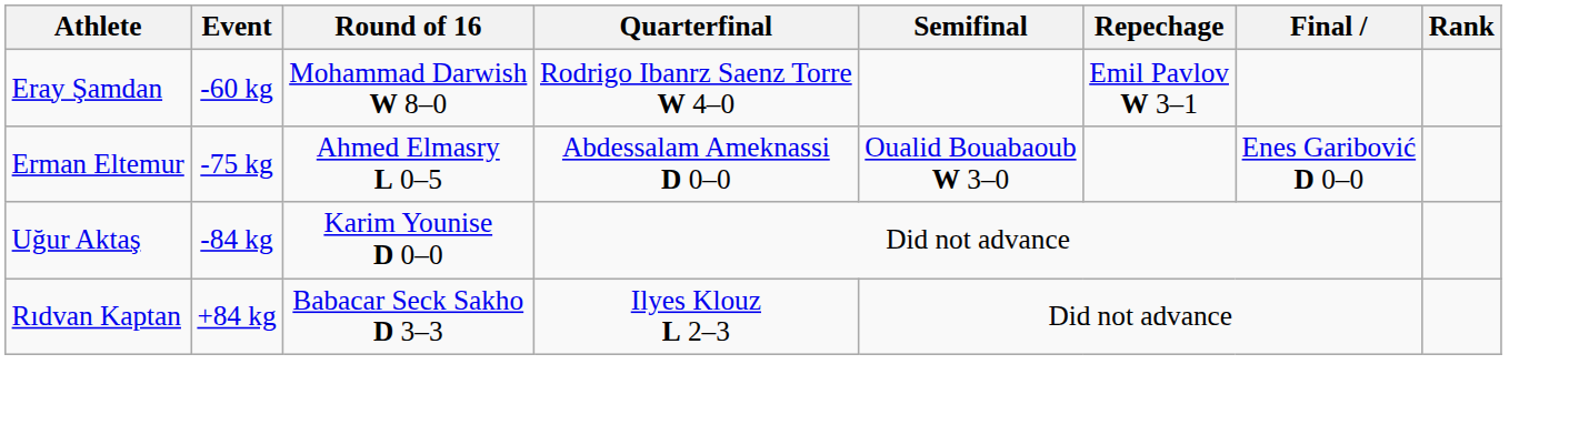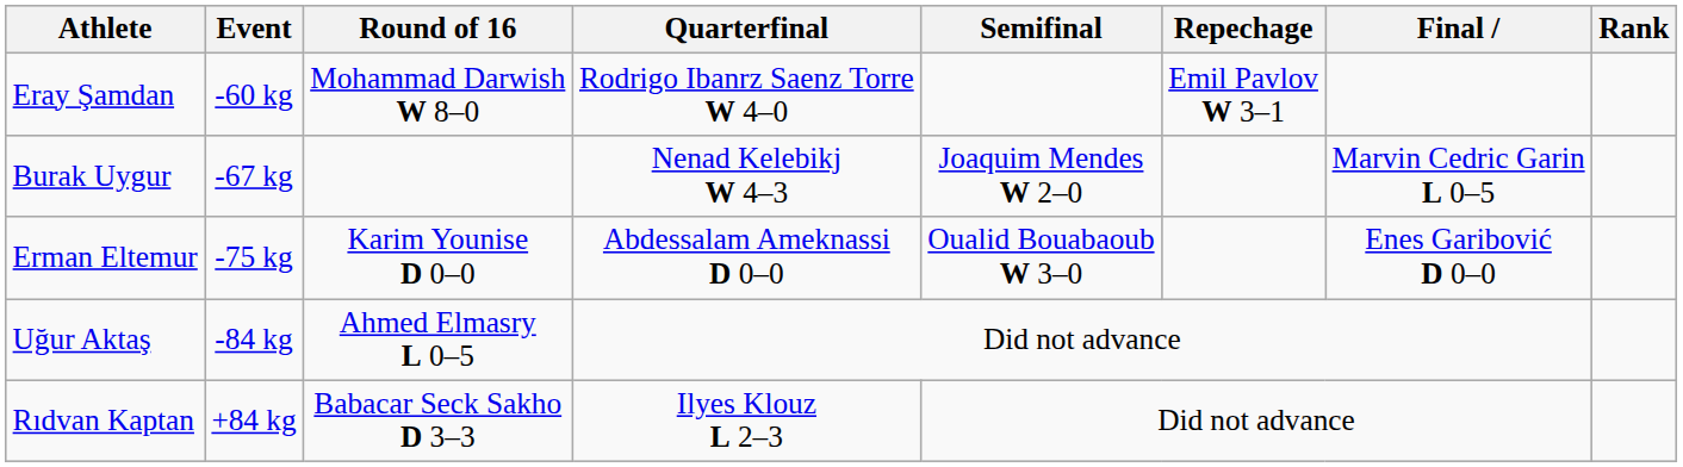+ row: Burak Uygur | -67 kg | Nenad Kelebikj W 4–3 | Joaquim Mendes W 2–0 | Marvin Cedric Garin L 0–5
Erman Eltemur | Round of 16: Ahmed Elmasry L 0–5 -> Karim Younise D 0–0
Uğur Aktaş | Round of 16: Karim Younise D 0–0 -> Ahmed Elmasry L 0–5
